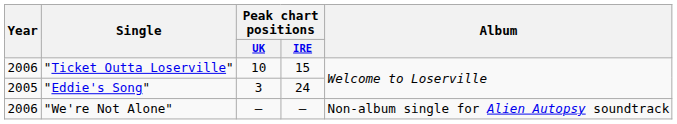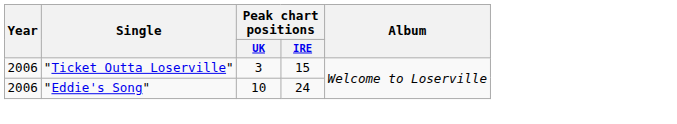"Ticket Outta Loserville" | Peak chart positions / UK: 10 -> 3
"Eddie's Song" | Year: 2005 -> 2006
"Eddie's Song" | Peak chart positions / UK: 3 -> 10
- row: 2006 | "We're Not Alone" | – | – | Non-album single for Alien Autopsy soundtrack
